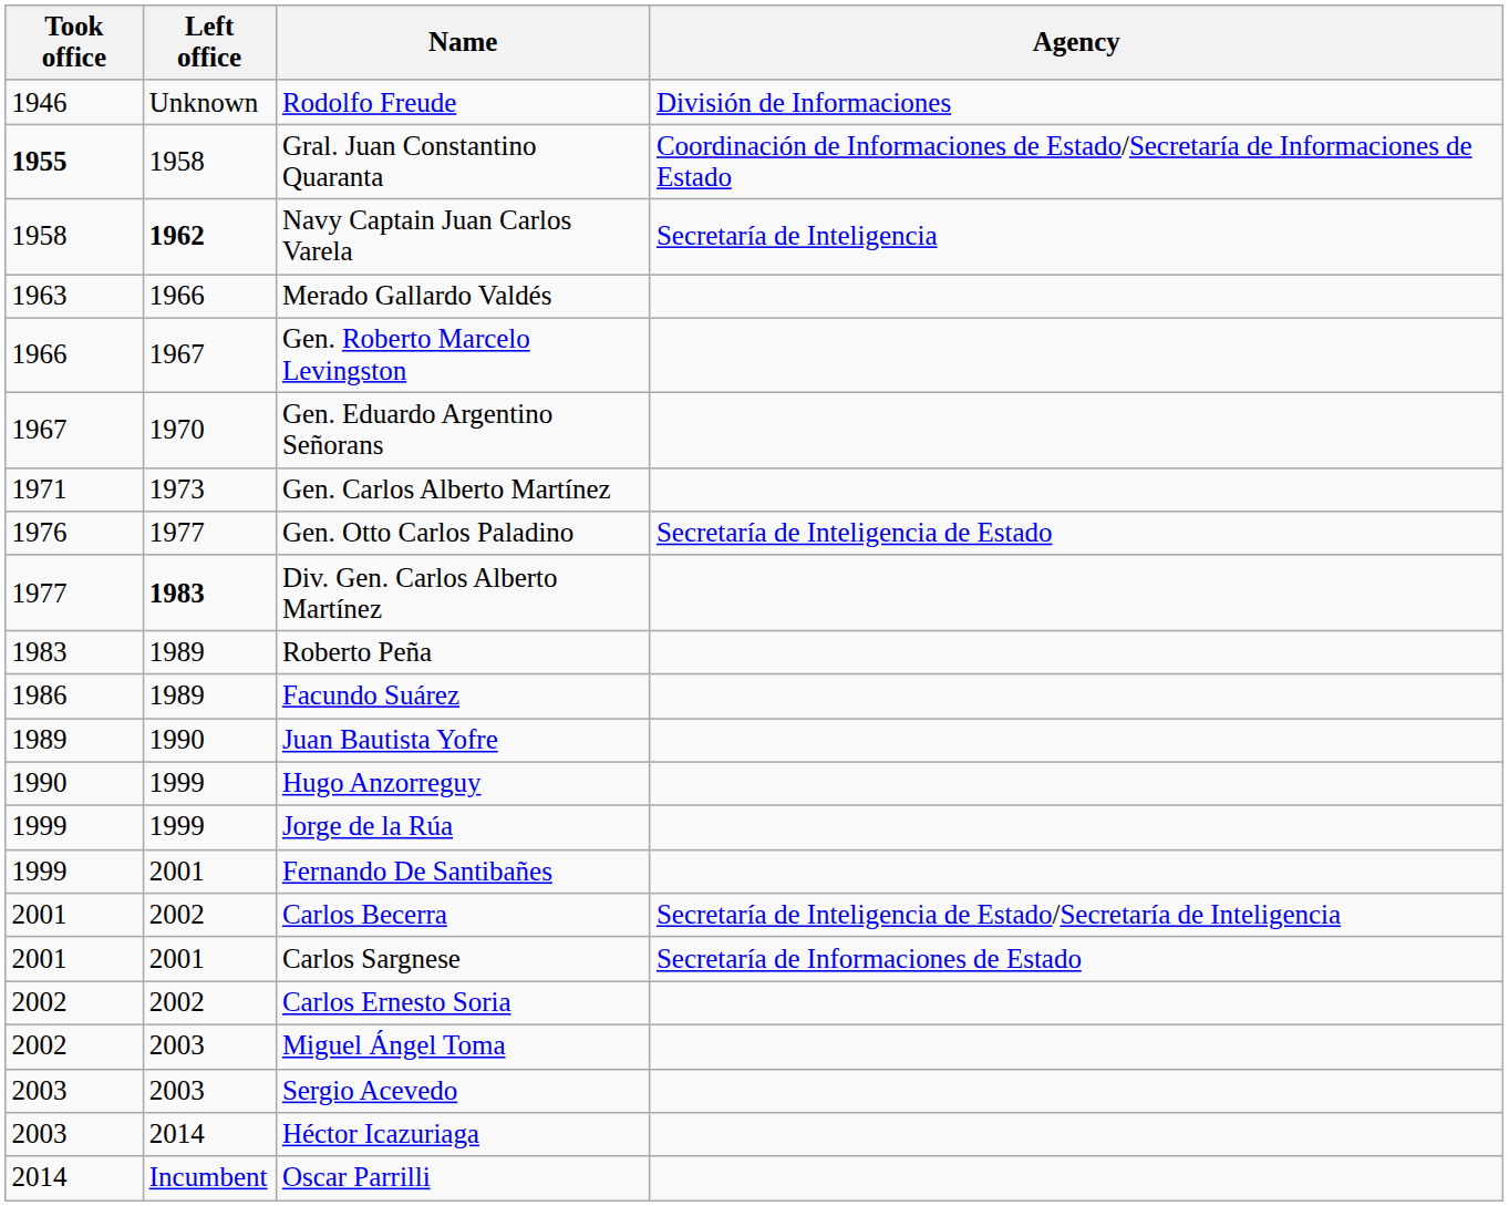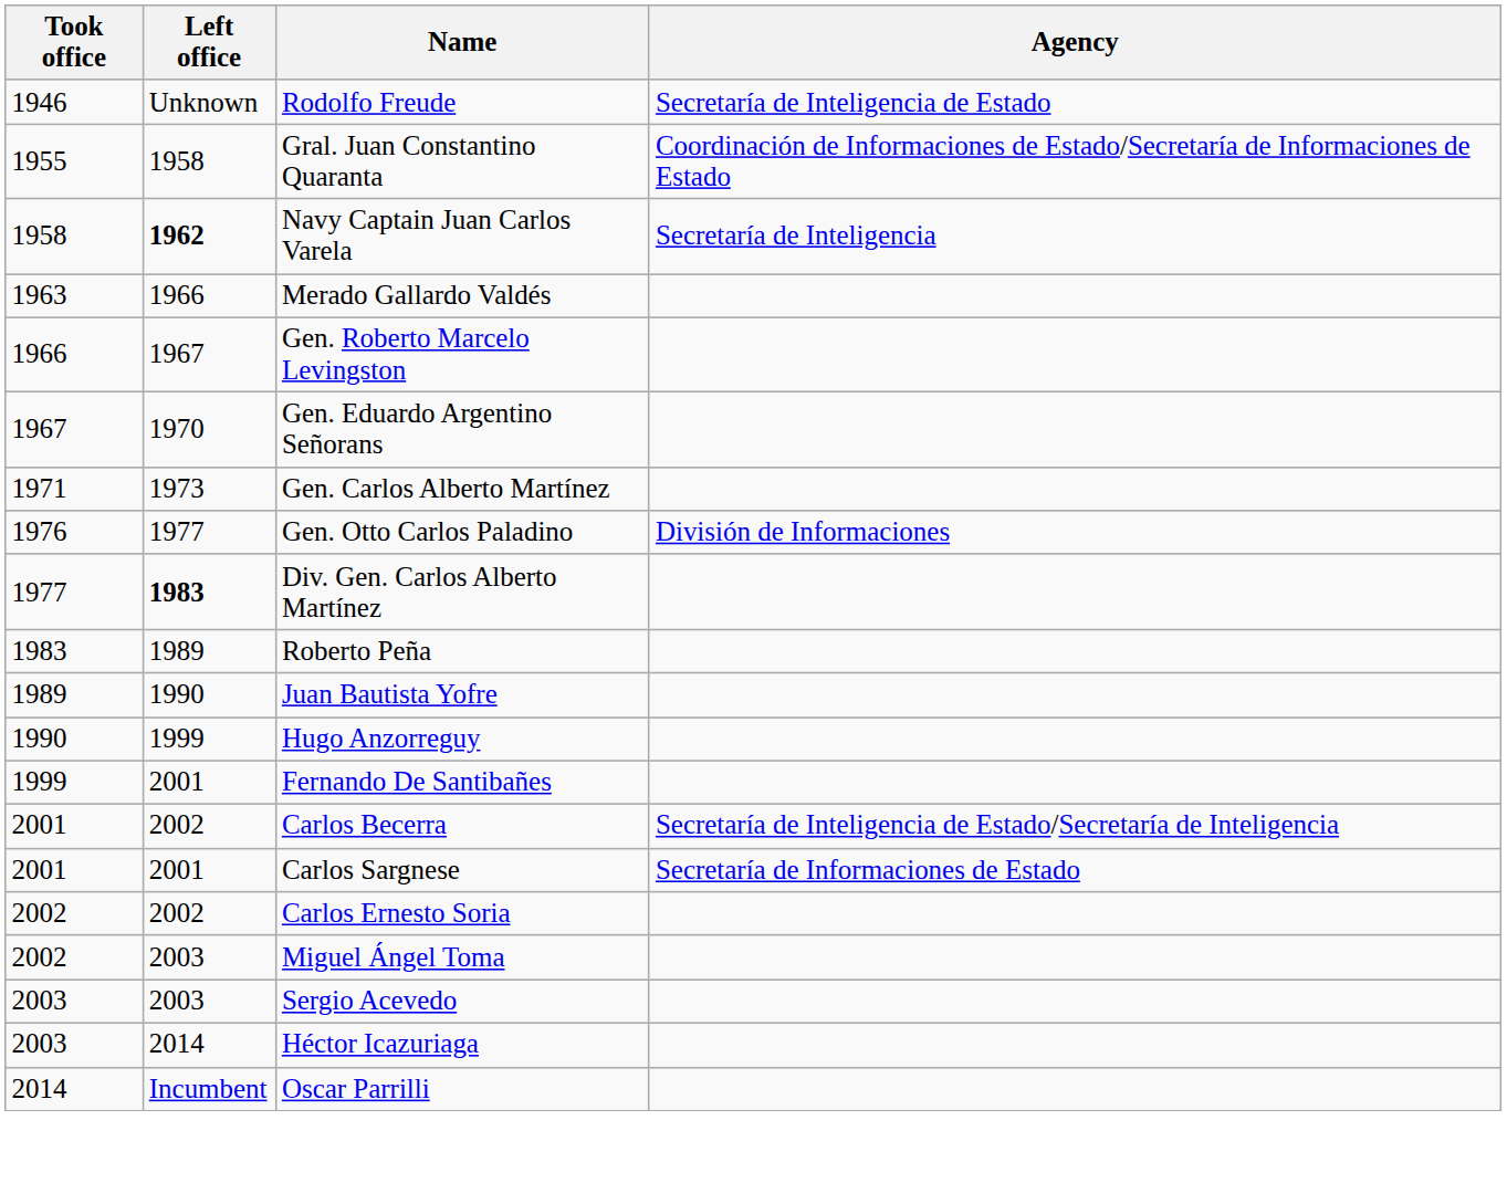Rodolfo Freude | Agency: División de Informaciones -> Secretaría de Inteligencia de Estado
Gral. Juan Constantino Quaranta | Took office: bold -> normal
Gen. Otto Carlos Paladino | Agency: Secretaría de Inteligencia de Estado -> División de Informaciones
- row: 1986 | 1989 | Facundo Suárez
- row: 1999 | 1999 | Jorge de la Rúa
